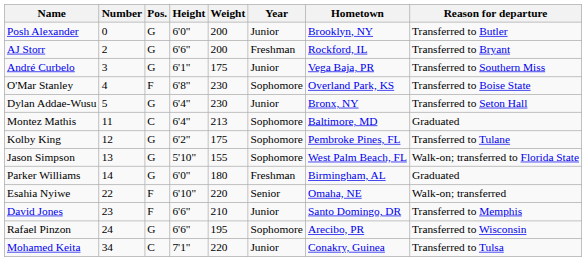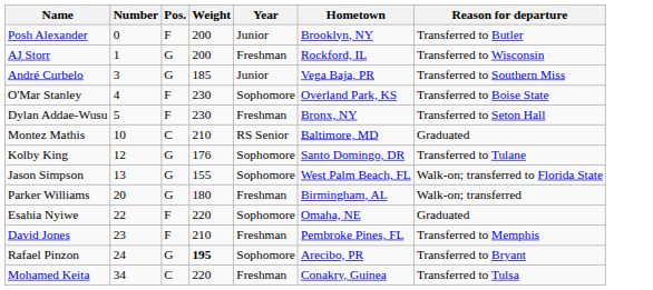- column: Height | 6'0" | 6'6" | 6'1" | 6'8" | 6'4" | 6'4" | 6'2" | 5'10" | 6'0" | 6'10" | 6'6" | 6'6" | 7'1"
Posh Alexander | Pos.: G -> F
AJ Storr | Number: 2 -> 1
AJ Storr | Reason for departure: Transferred to Bryant -> Transferred to Wisconsin
André Curbelo | Weight: 175 -> 185
Dylan Addae-Wusu | Pos.: G -> F
Dylan Addae-Wusu | Year: Junior -> Freshman
Montez Mathis | Number: 11 -> 10
Montez Mathis | Weight: 213 -> 210
Montez Mathis | Year: Sophomore -> RS Senior
Kolby King | Weight: 175 -> 176
Kolby King | Hometown: Pembroke Pines, FL -> Santo Domingo, DR
Parker Williams | Number: 14 -> 20
Parker Williams | Reason for departure: Graduated -> Walk-on; transferred
Esahia Nyiwe | Year: Senior -> Sophomore
Esahia Nyiwe | Reason for departure: Walk-on; transferred -> Graduated
David Jones | Year: Junior -> Freshman
David Jones | Hometown: Santo Domingo, DR -> Pembroke Pines, FL
Rafael Pinzon | Weight: normal -> bold
Rafael Pinzon | Reason for departure: Transferred to Wisconsin -> Transferred to Bryant
Mohamed Keita | Year: Junior -> Freshman
